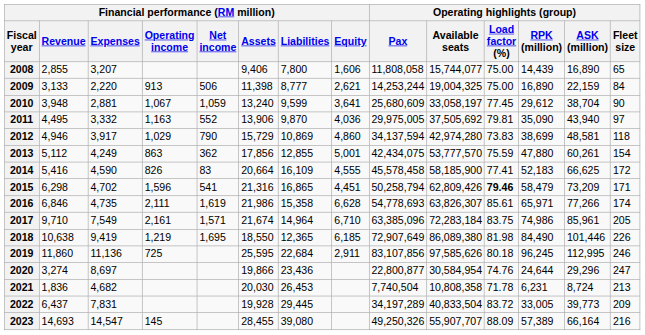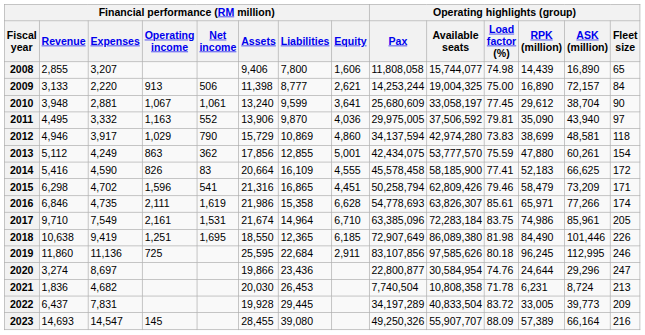2008 | Operating highlights (group) / Load factor (%): 75.00 -> 74.98
2009 | Operating highlights (group) / ASK (million): 22,159 -> 72,157
2010 | Financial performance (RM million) / Net income: 1,059 -> 1,061
2011 | Operating highlights (group) / Available seats: 37,505,692 -> 37,506,592
2015 | Operating highlights (group) / Load factor (%): bold -> normal
2017 | Financial performance (RM million) / Net income: 1,571 -> 1,531
2018 | Financial performance (RM million) / Operating income: 1,219 -> 1,251
